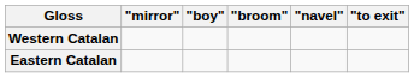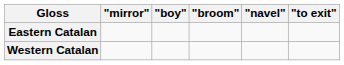rows swapped: Eastern Catalan <-> Western Catalan
